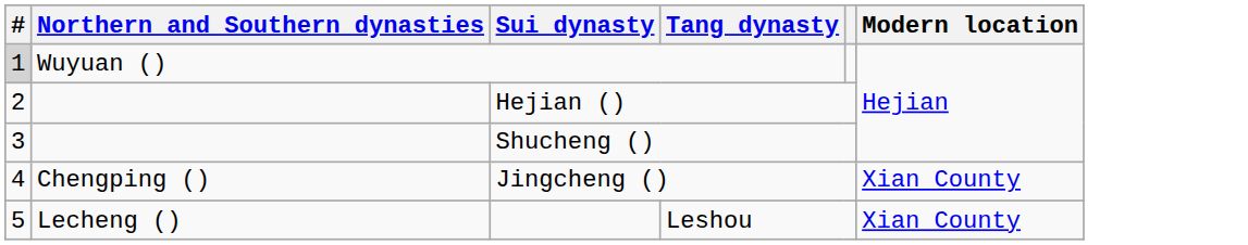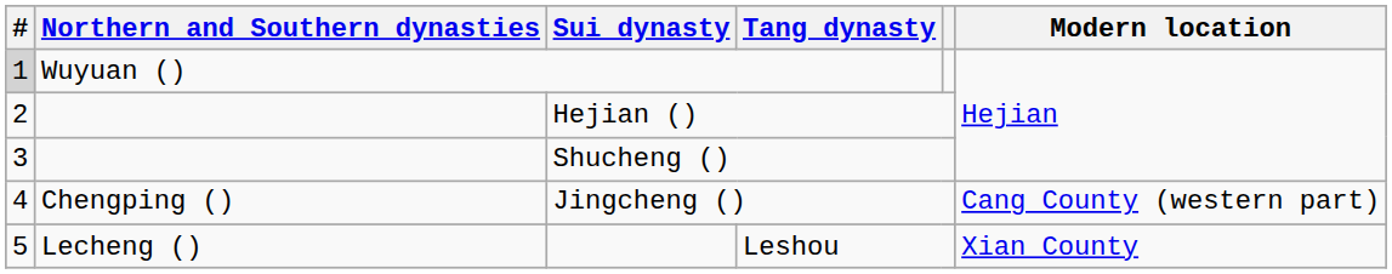Jingcheng () | Modern location: Xian County -> Cang County (western part)
